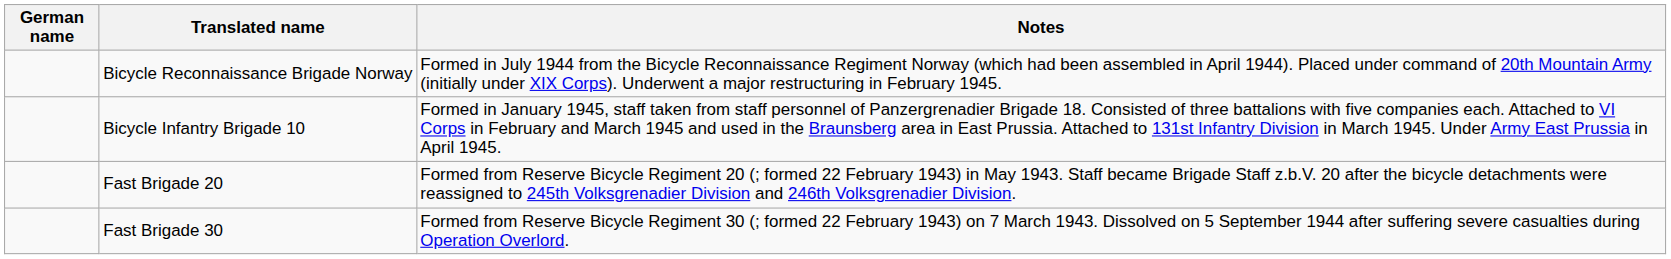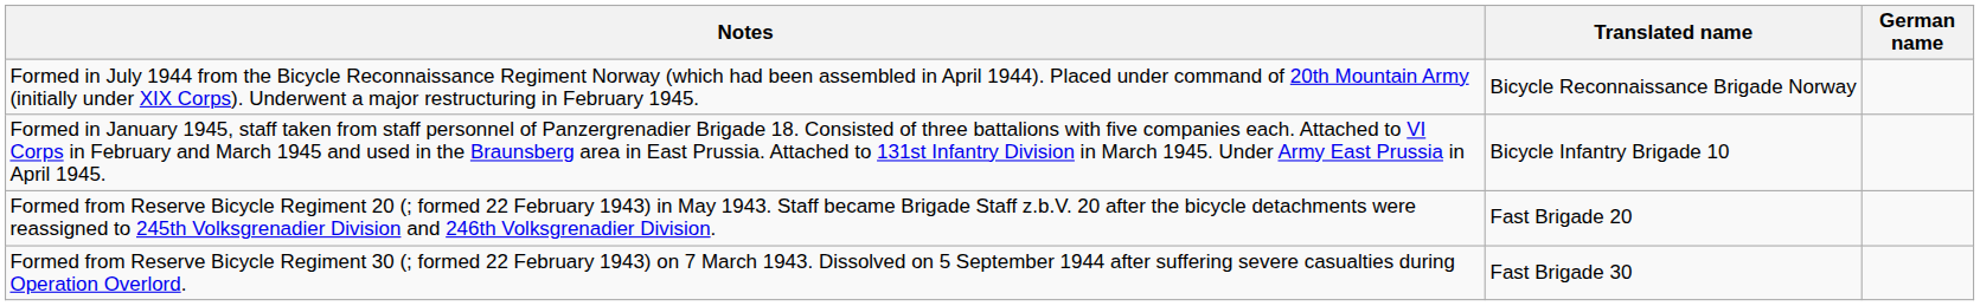columns swapped: German name <-> Notes
